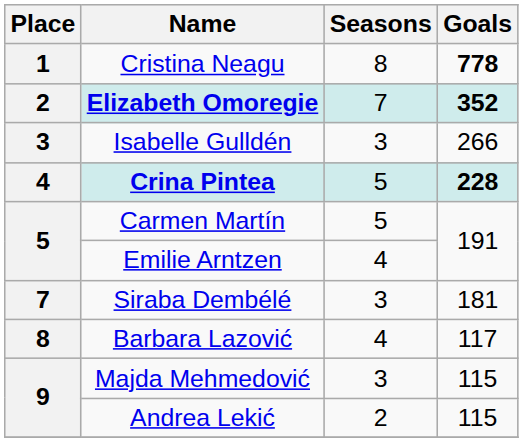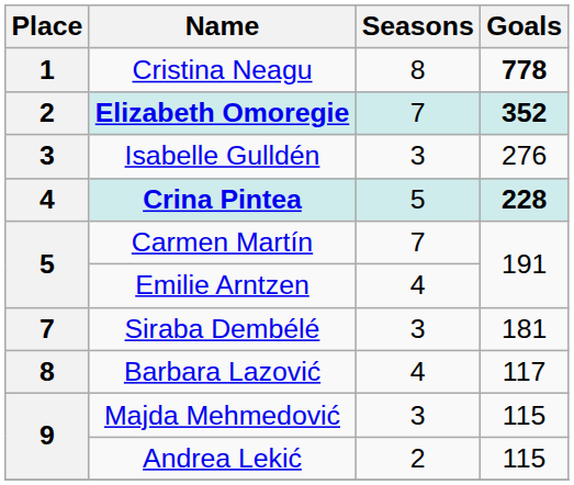Isabelle Gulldén | Goals: 266 -> 276
Carmen Martín | Seasons: 5 -> 7
